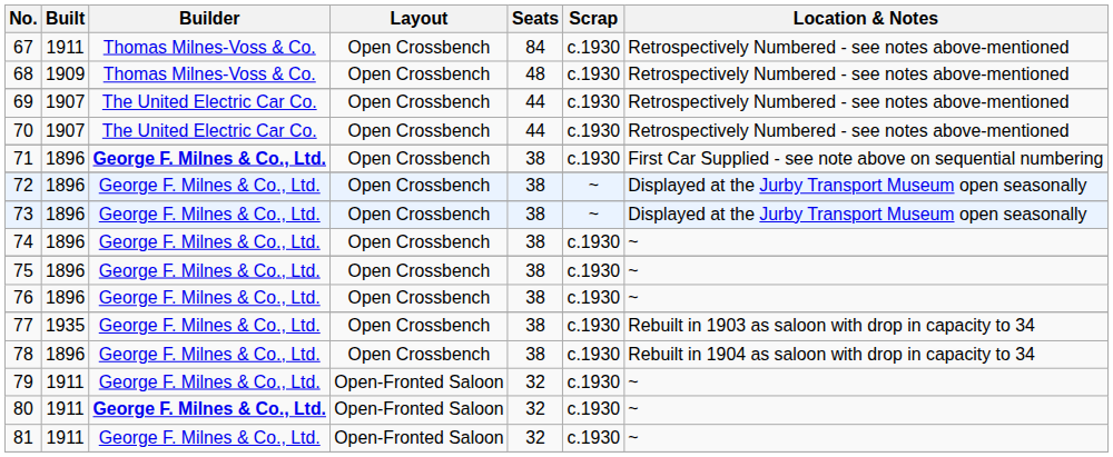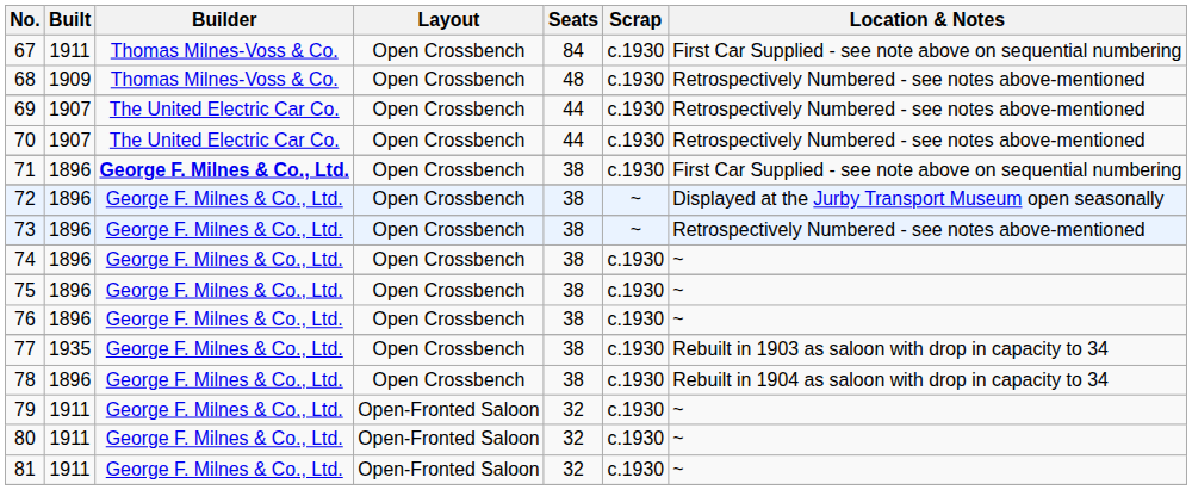67 | Location & Notes: Retrospectively Numbered - see notes above-mentioned -> First Car Supplied - see note above on sequential numbering
73 | Location & Notes: Displayed at the Jurby Transport Museum open seasonally -> Retrospectively Numbered - see notes above-mentioned
80 | Builder: bold -> normal
